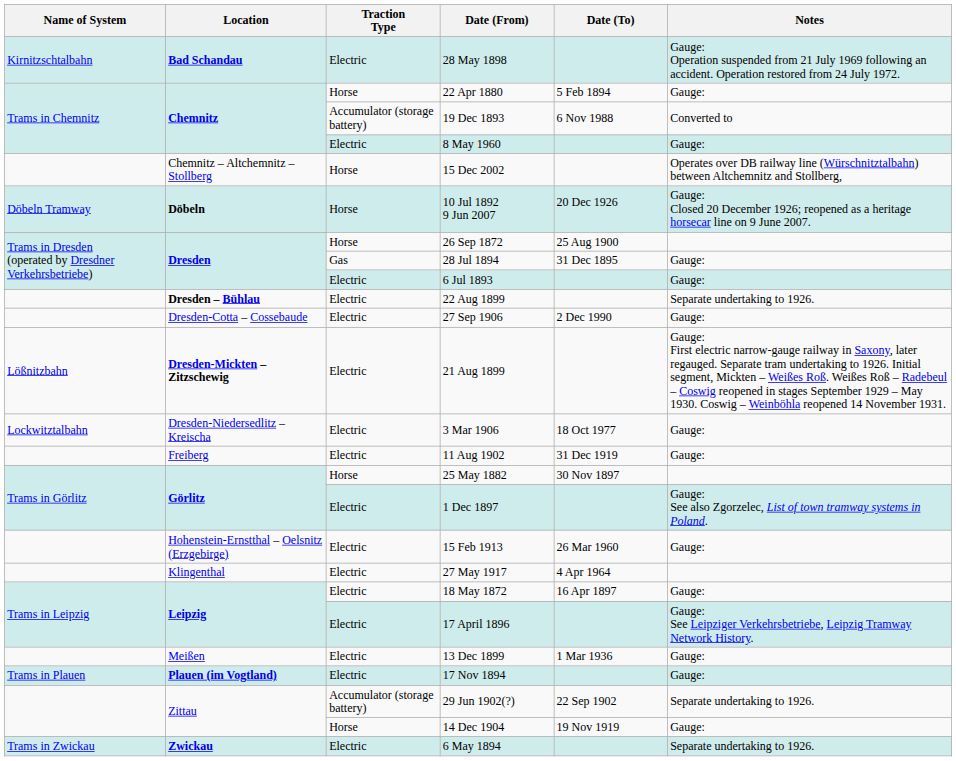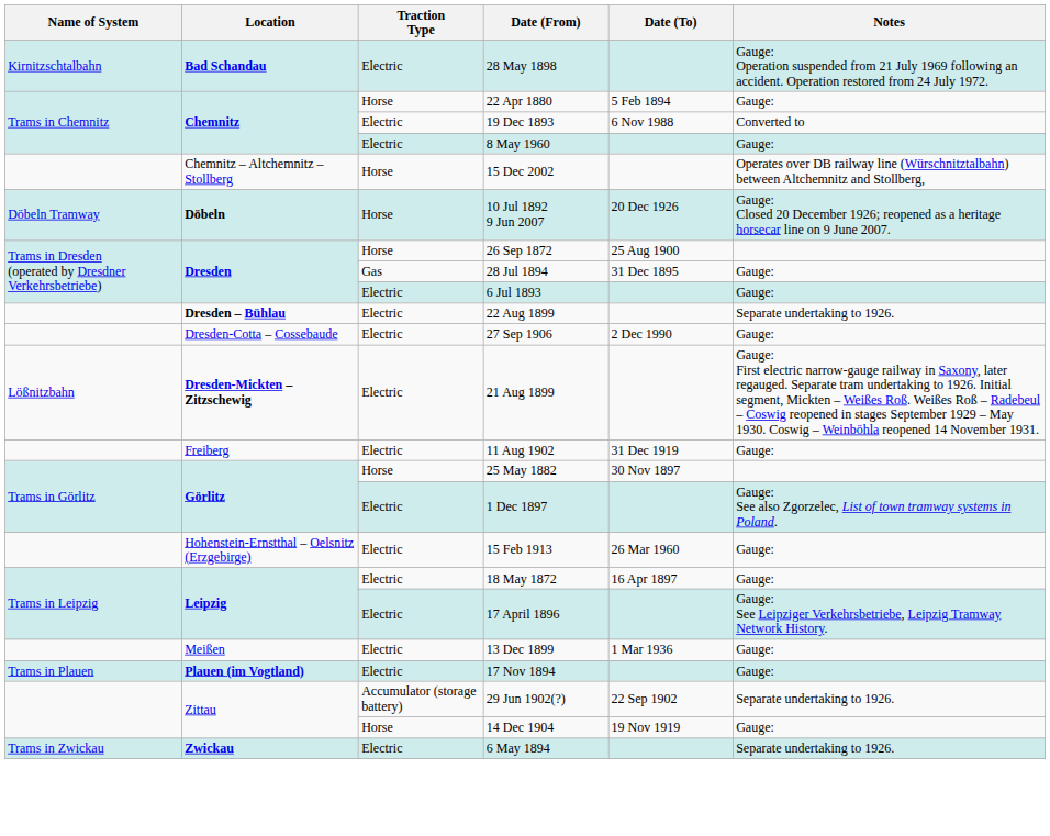19 Dec 1893 | Traction Type: Accumulator (storage battery) -> Electric
- row: Lockwitztalbahn | Dresden-Niedersedlitz – Kreischa | Electric | 3 Mar 1906 | 18 Oct 1977 | Gauge:
- row: Klingenthal | Electric | 27 May 1917 | 4 Apr 1964
